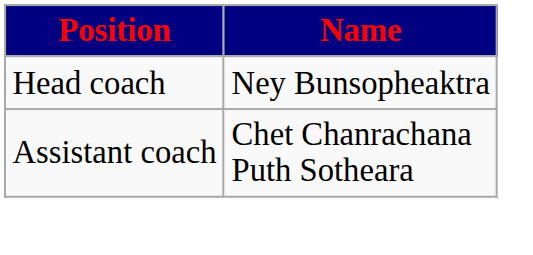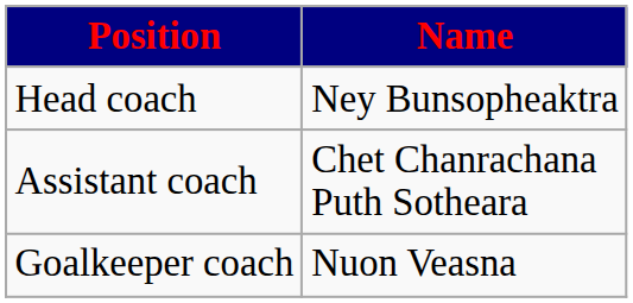+ row: Goalkeeper coach | Nuon Veasna
